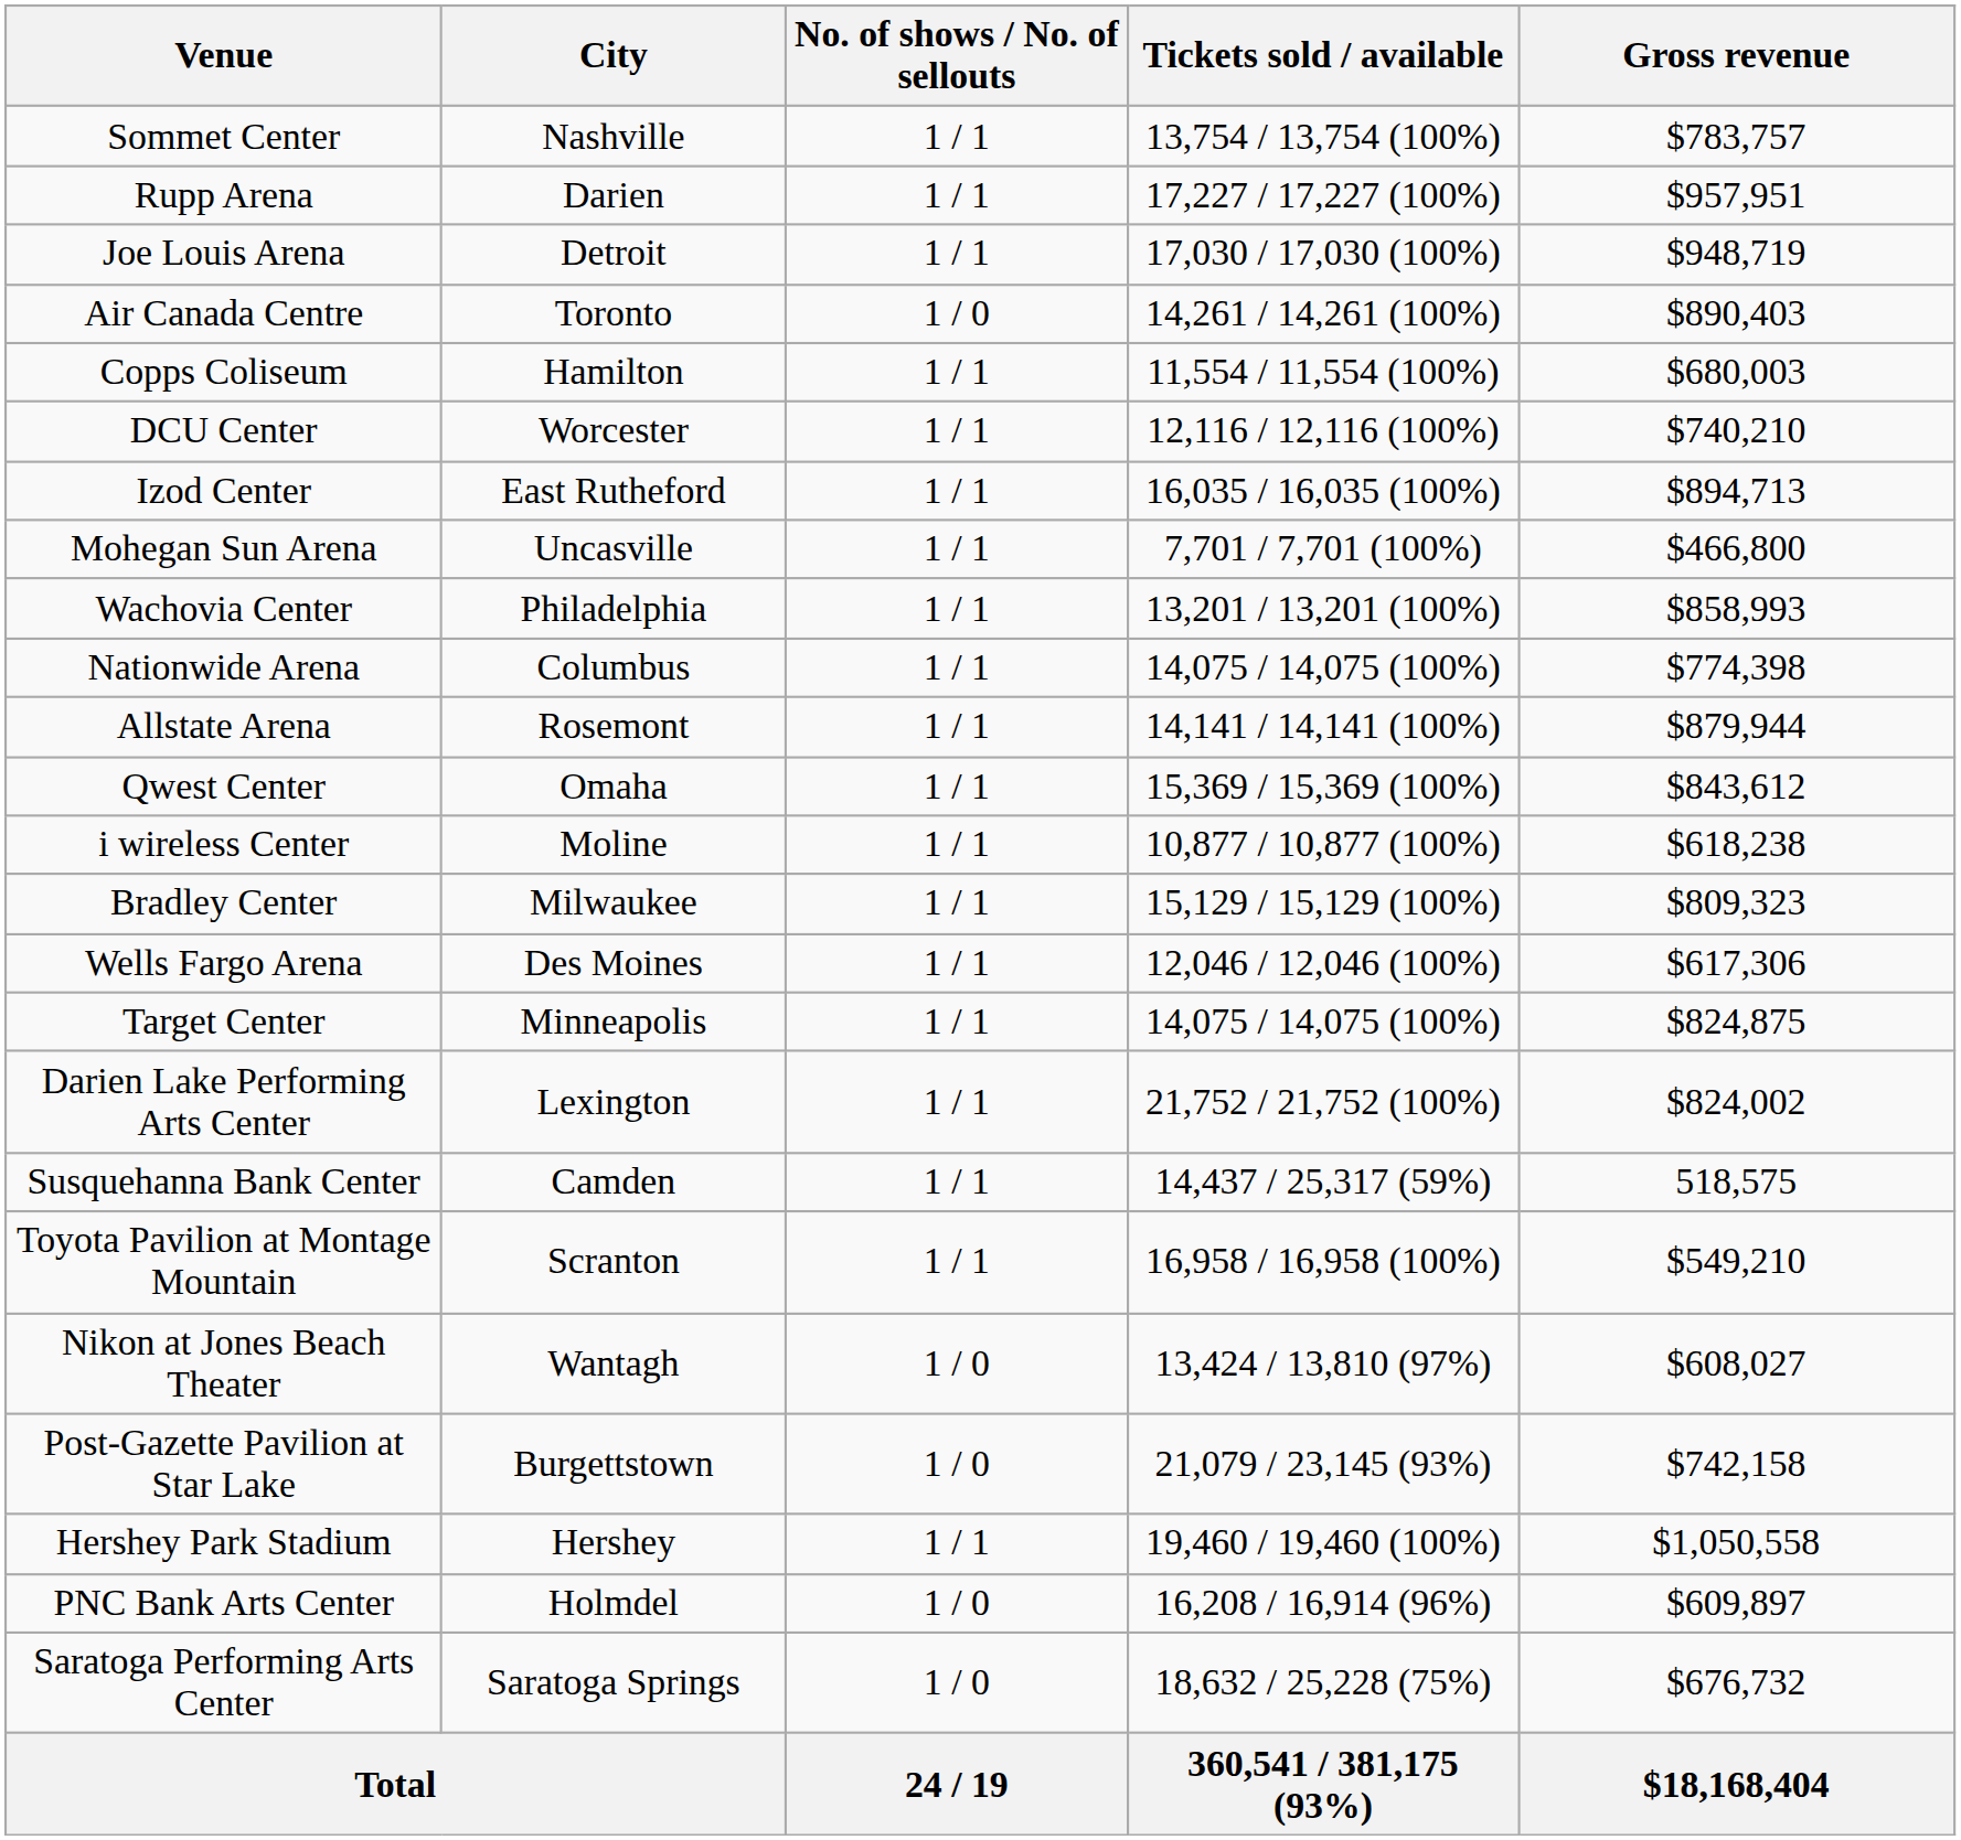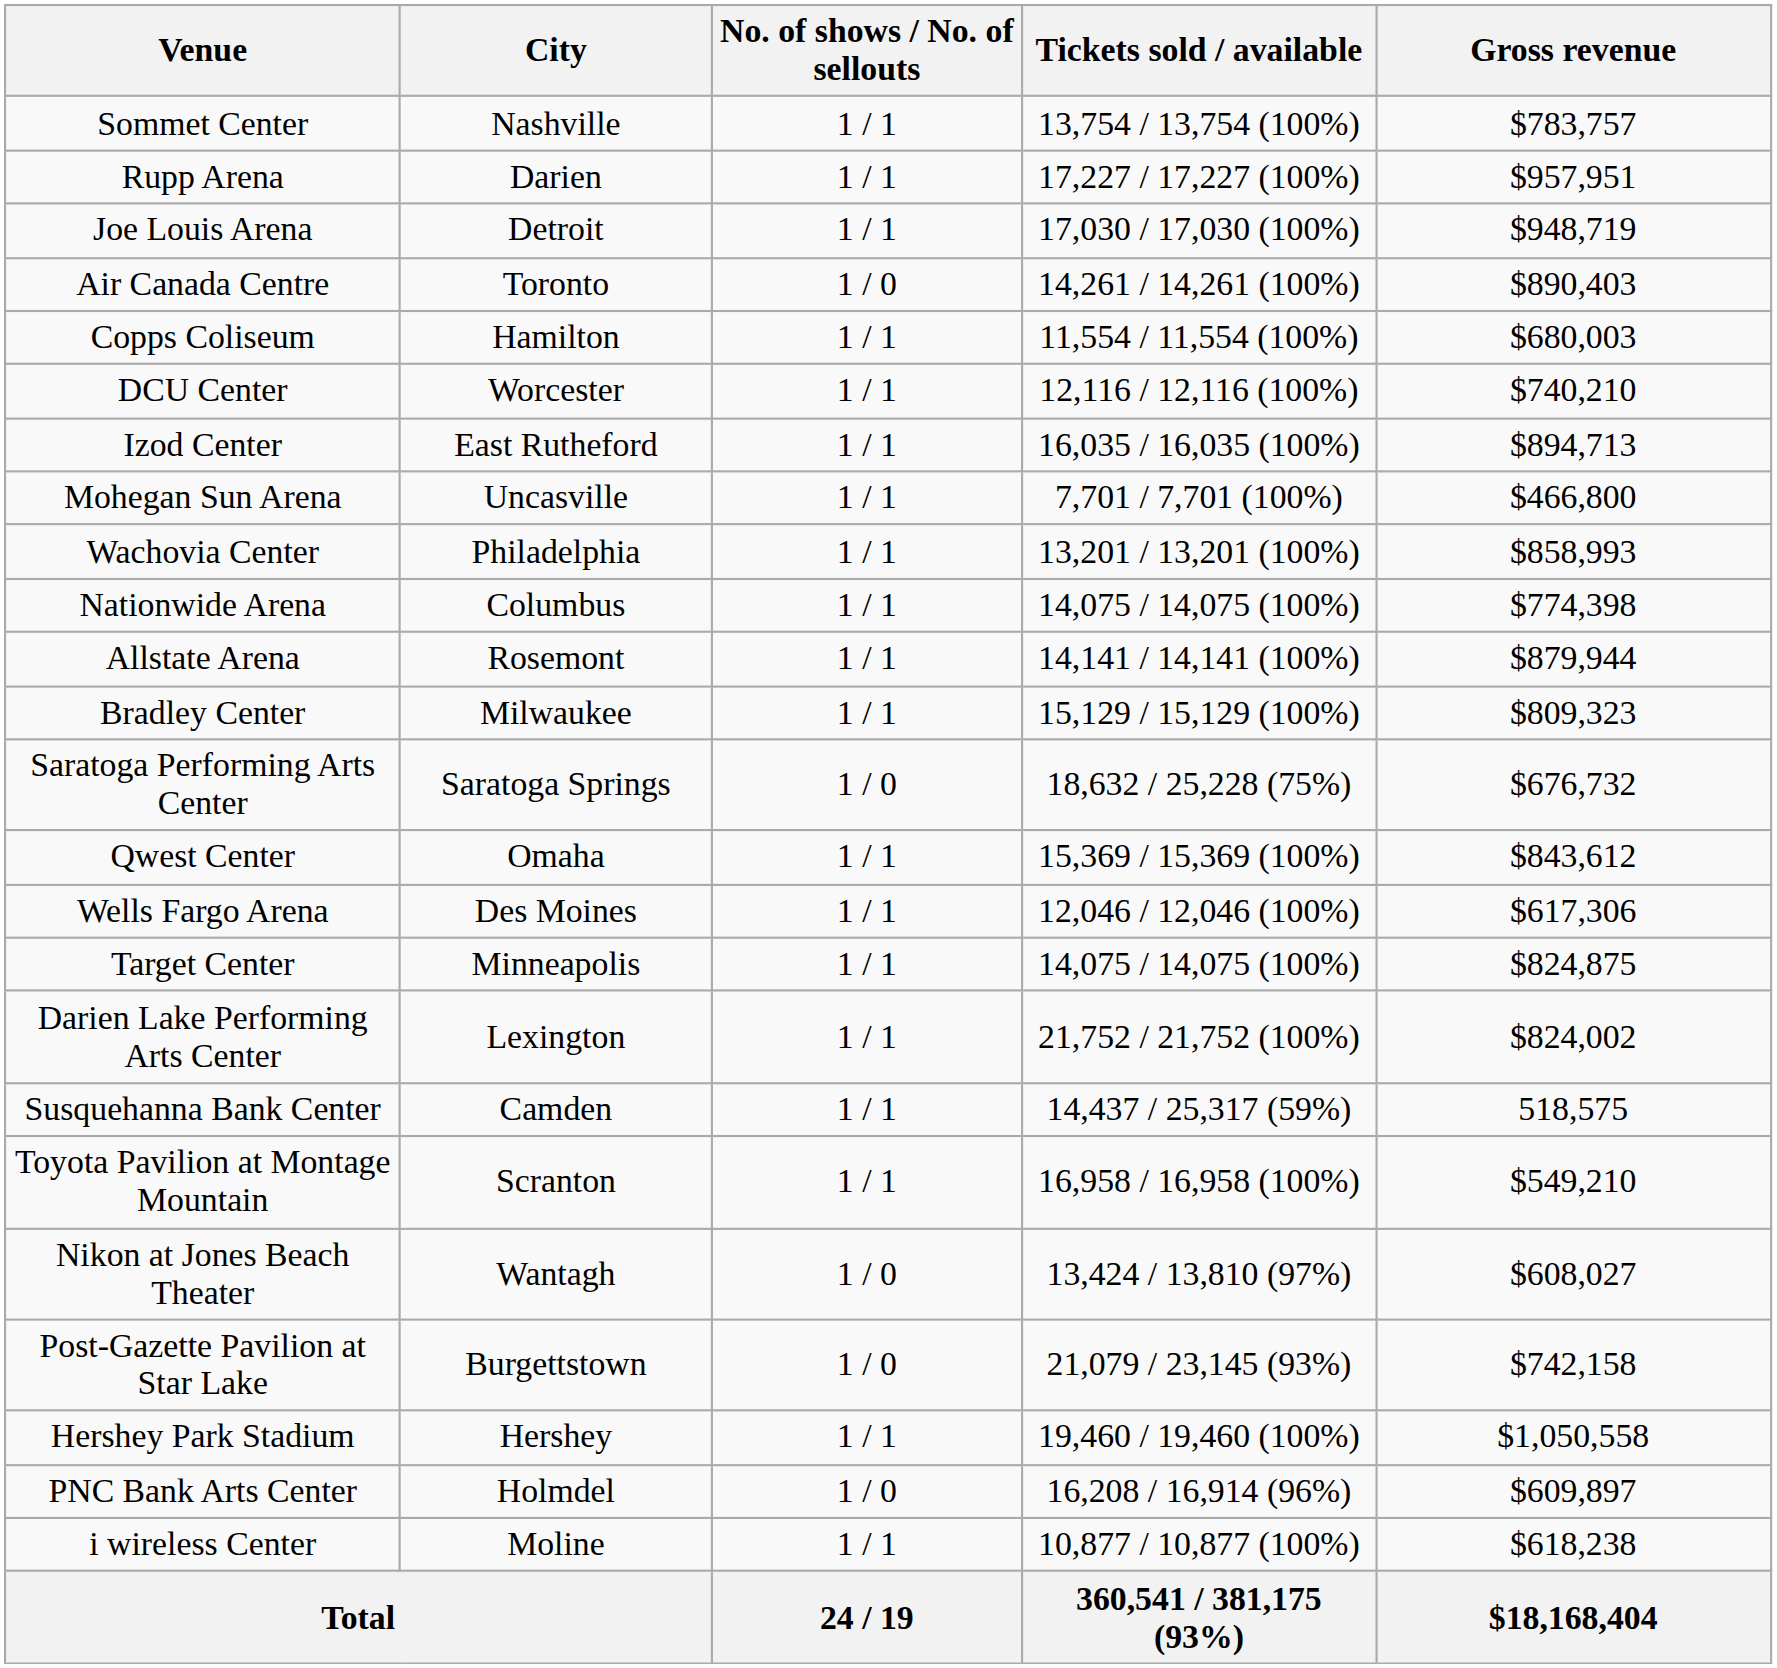rows swapped: Bradley Center <-> Qwest Center
rows swapped: i wireless Center <-> Saratoga Performing Arts Center
